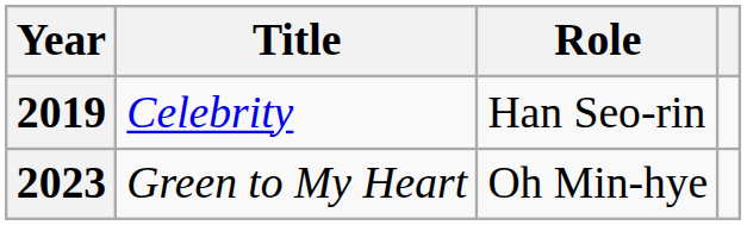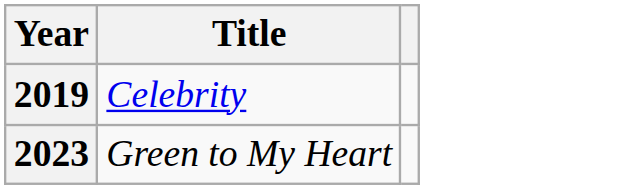- column: Role | Han Seo-rin | Oh Min-hye
